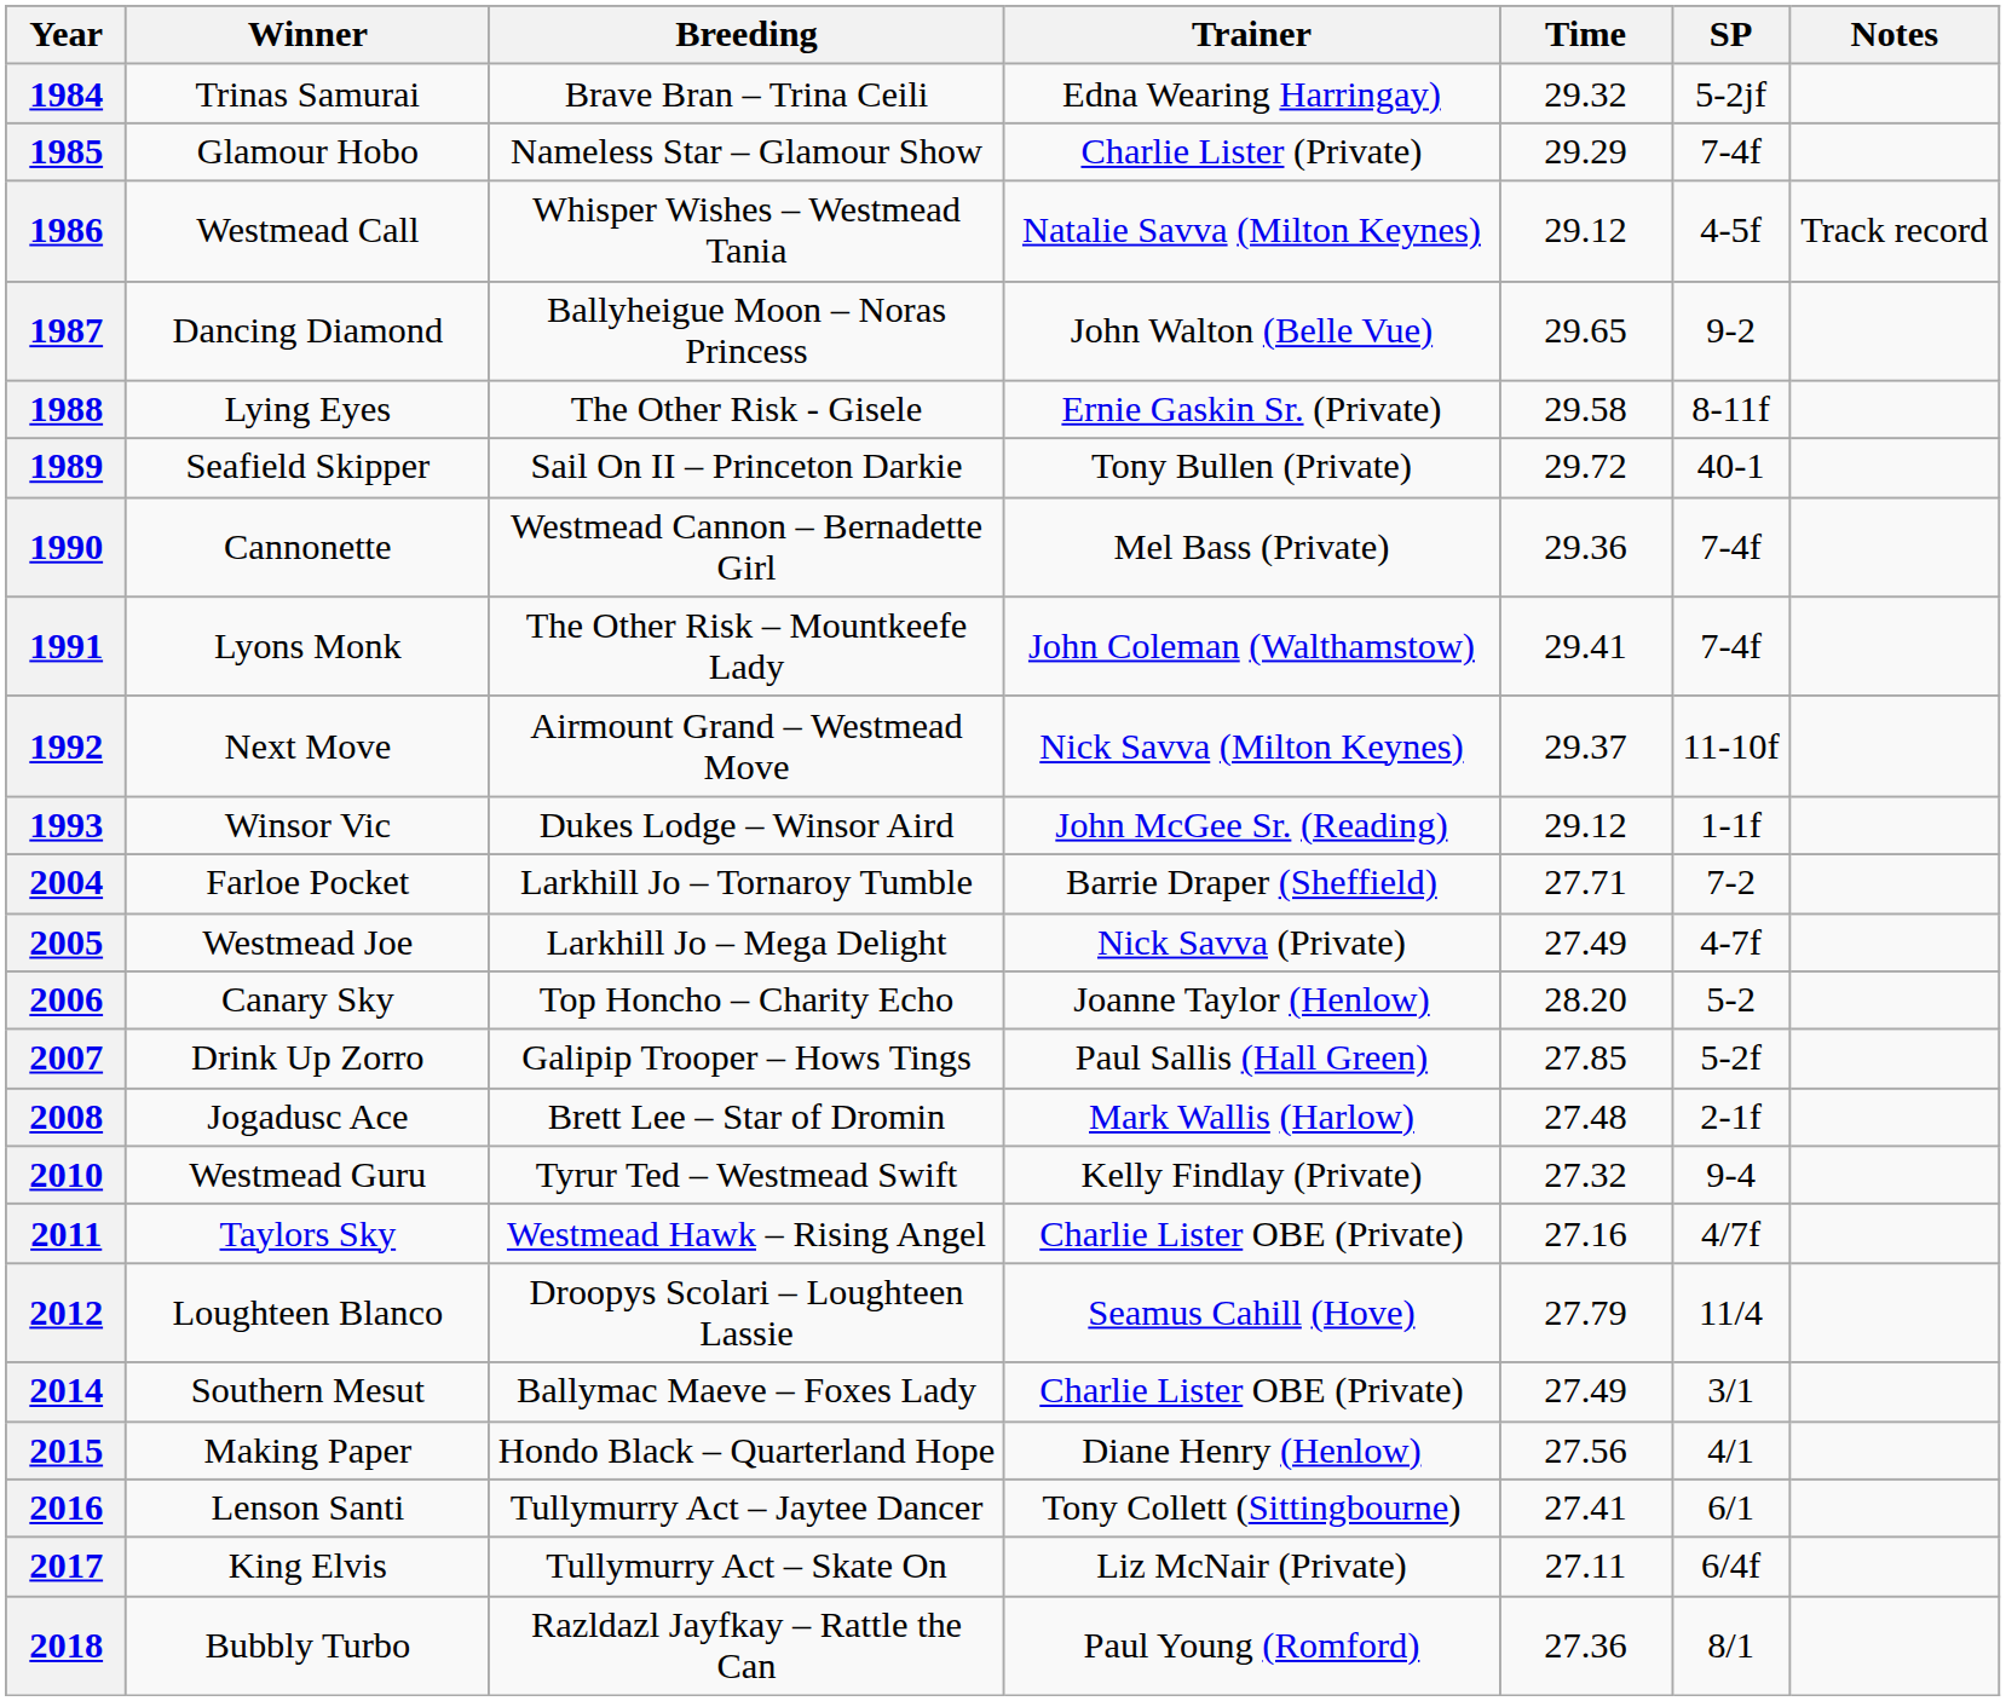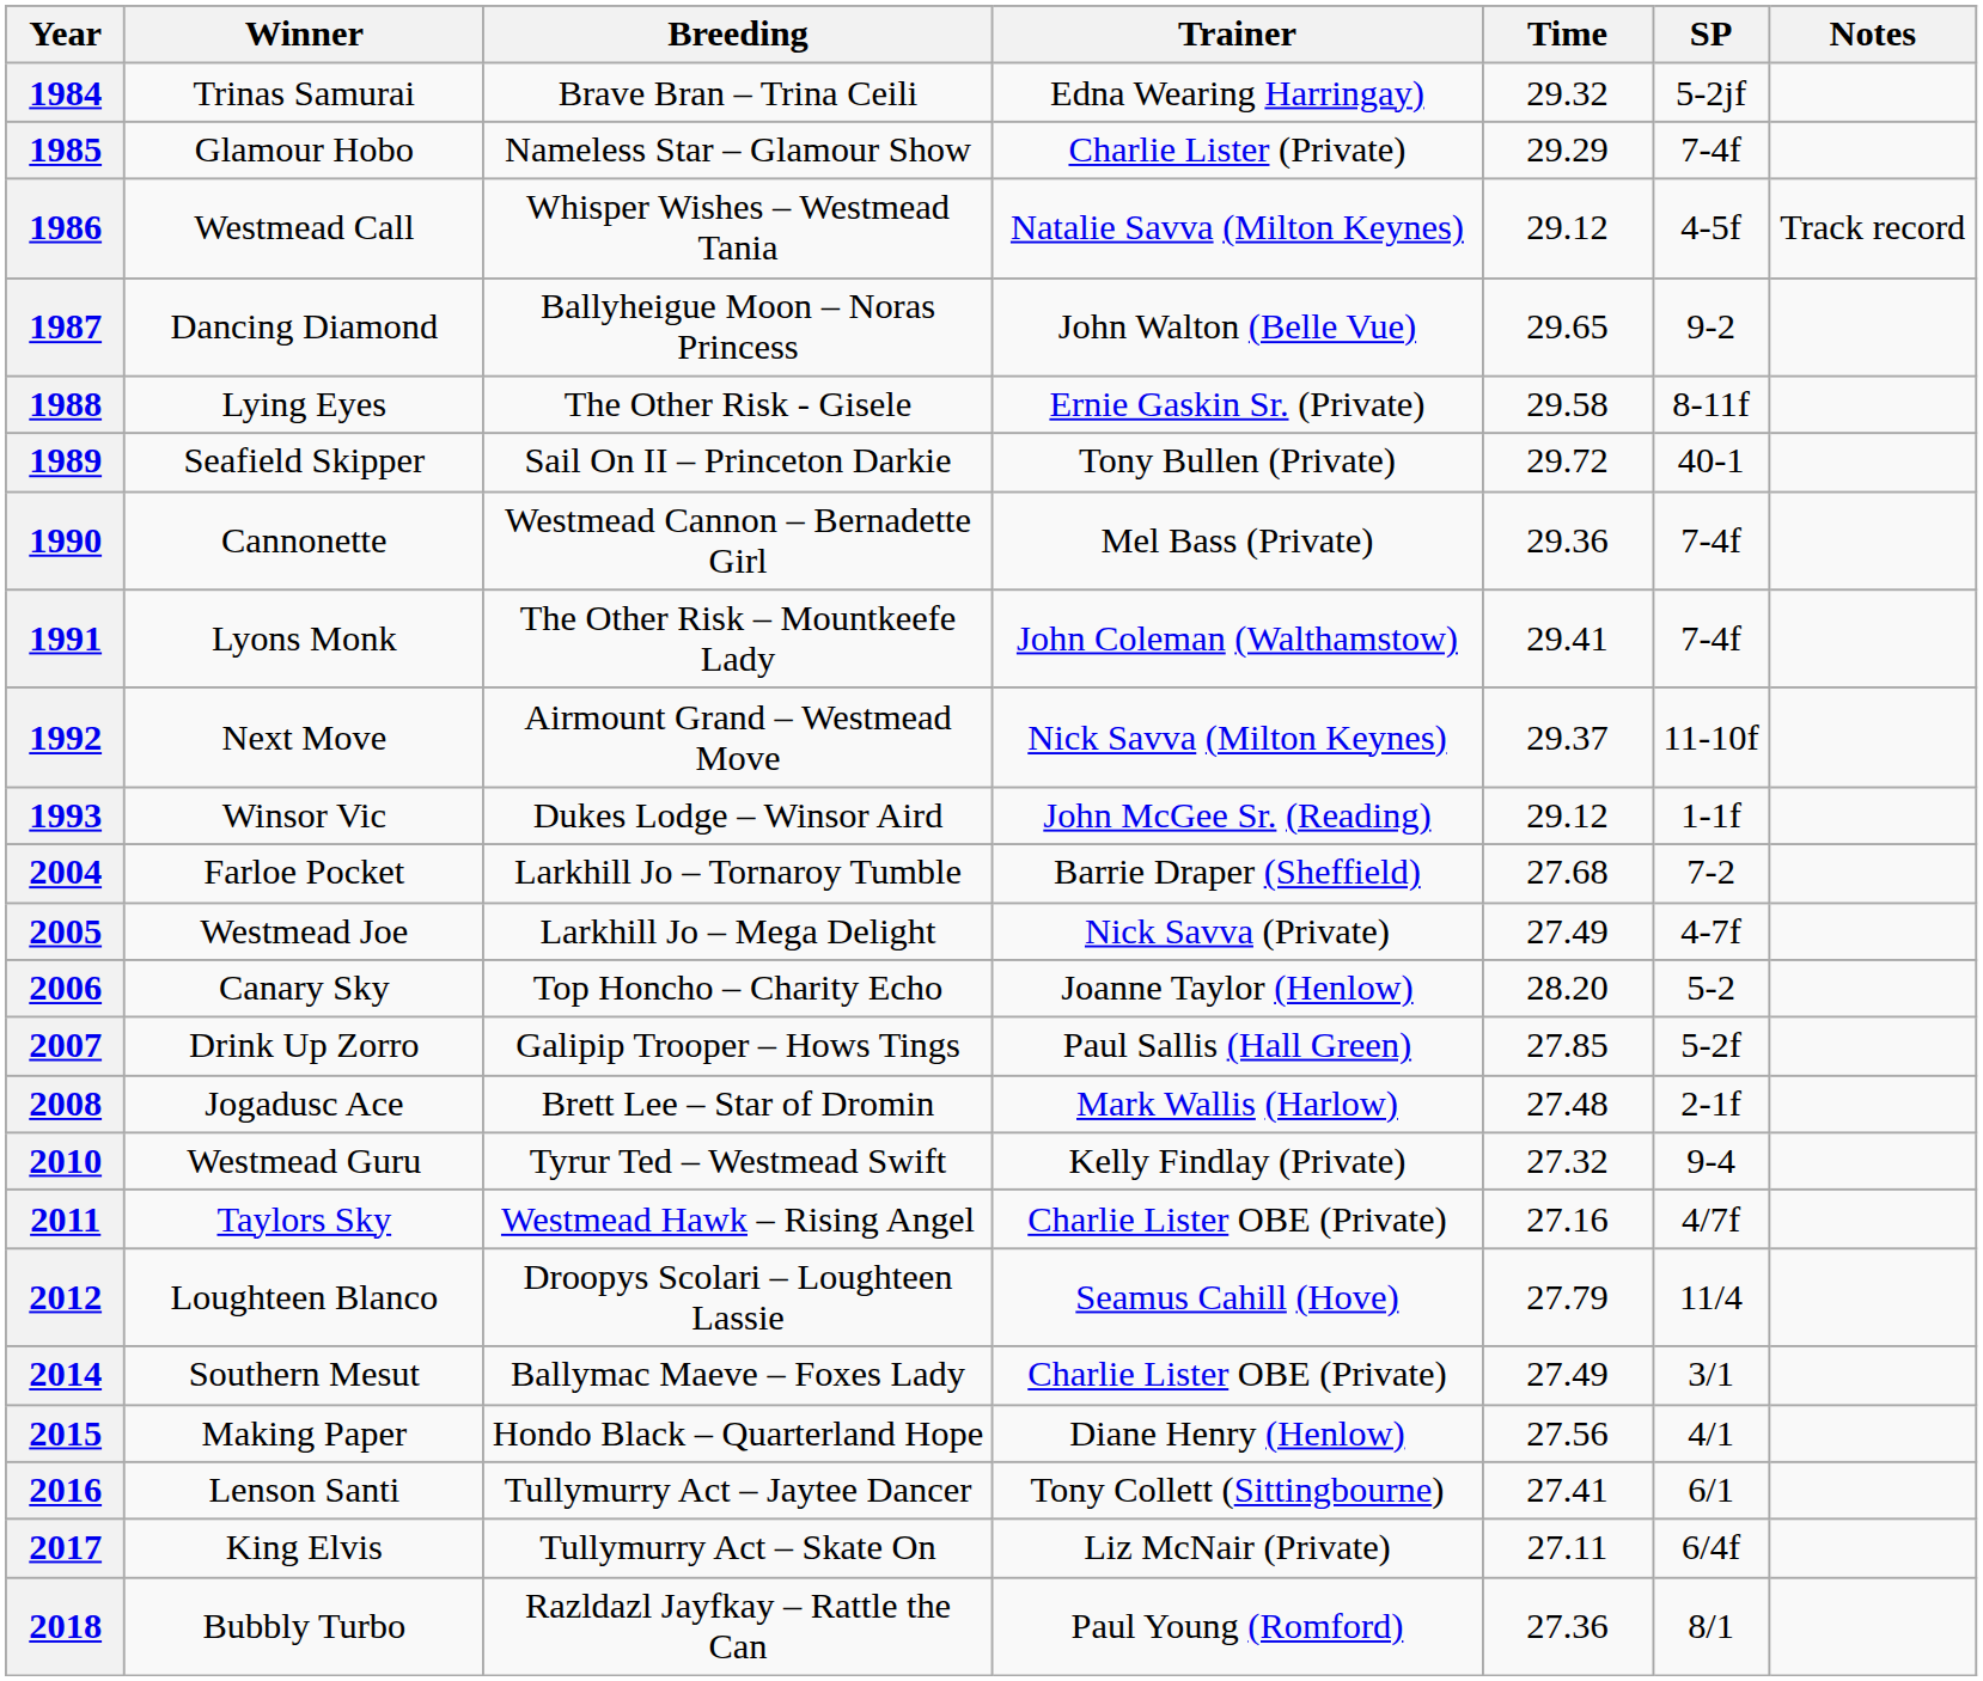2004 | Time: 27.71 -> 27.68
